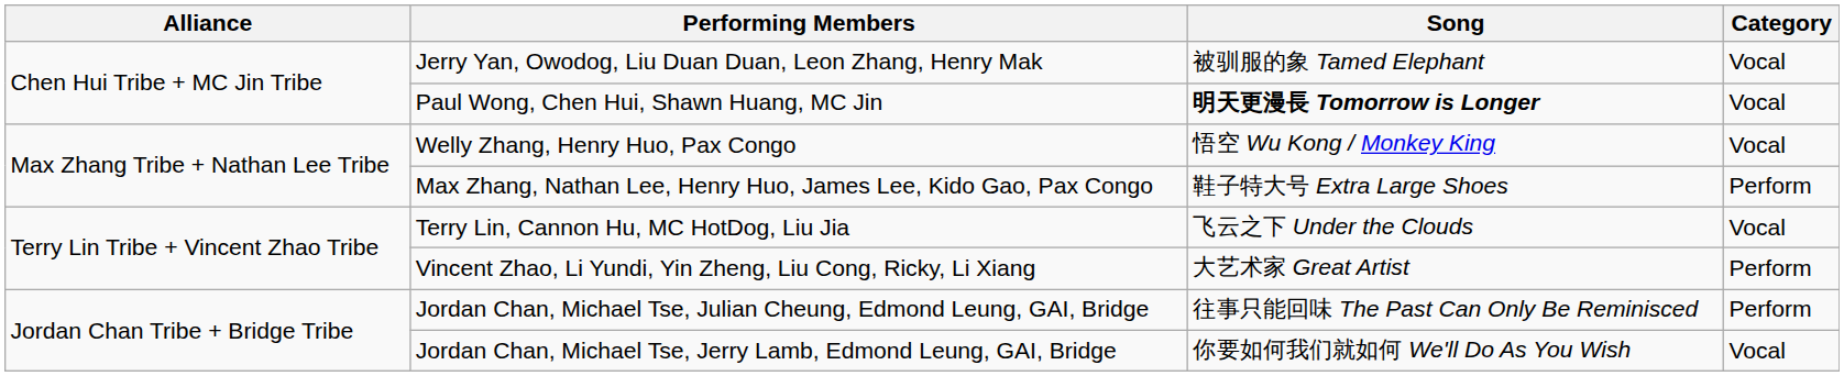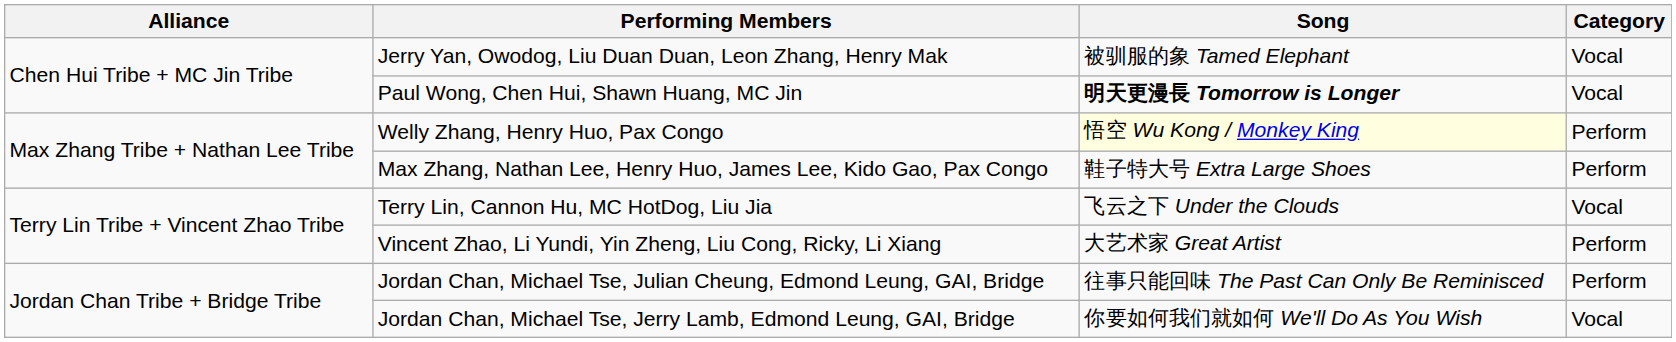Welly Zhang, Henry Huo, Pax Congo | Song: no background -> lightyellow background
Welly Zhang, Henry Huo, Pax Congo | Category: Vocal -> Perform
